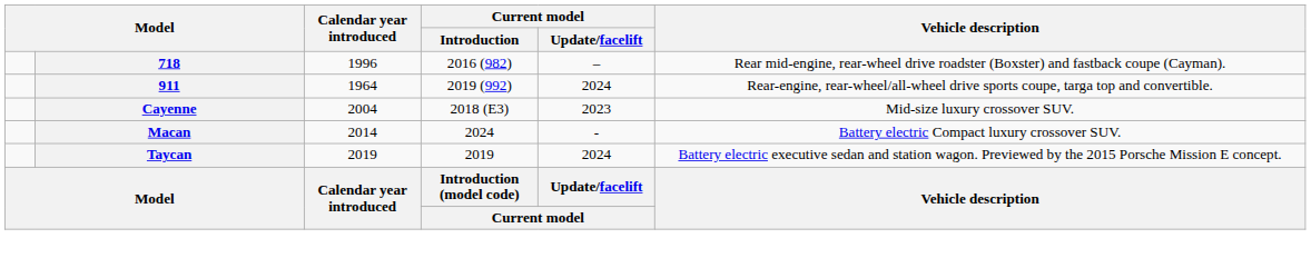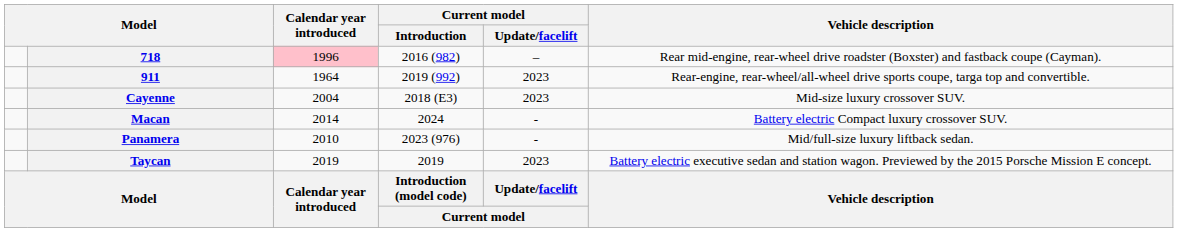718 | Calendar year introduced: no background -> pink background
911 | Current model / Update/facelift: 2024 -> 2023
+ row: Panamera | 2010 | 2023 (976) | - | Mid/full-size luxury liftback sedan.
Taycan | Current model / Update/facelift: 2024 -> 2023
